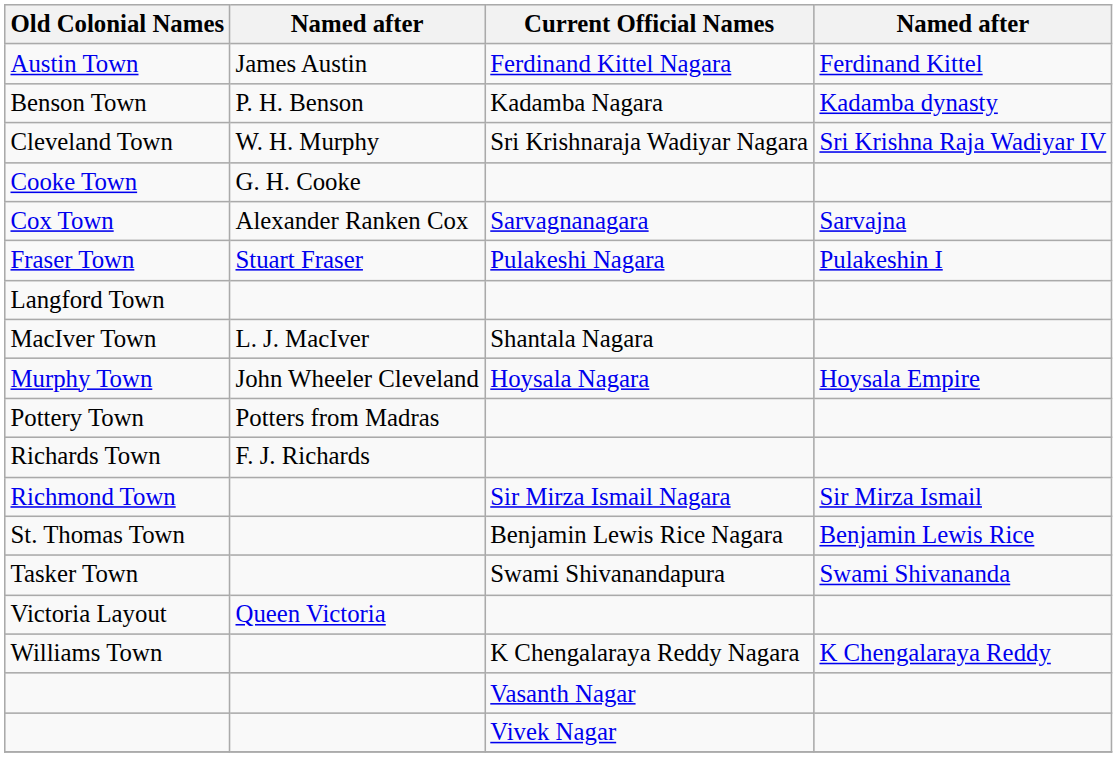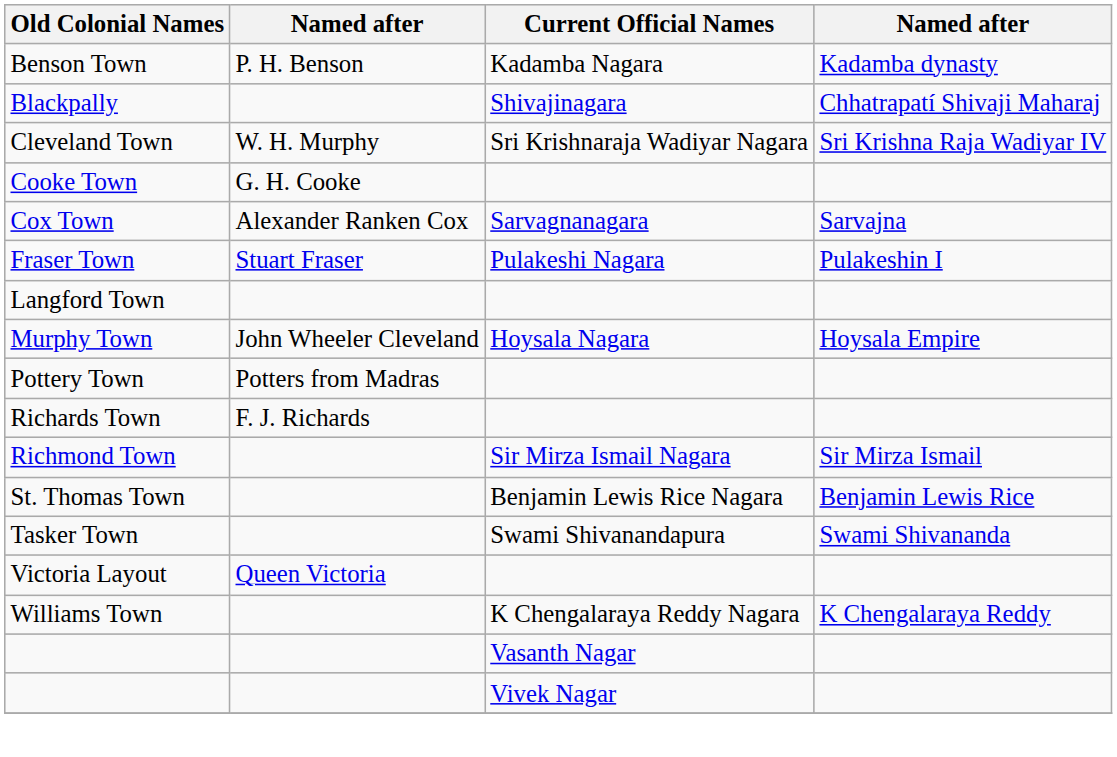- row: Austin Town | James Austin | Ferdinand Kittel Nagara | Ferdinand Kittel
+ row: Blackpally | Shivajinagara | Chhatrapatí Shivaji Maharaj
- row: MacIver Town | L. J. MacIver | Shantala Nagara
